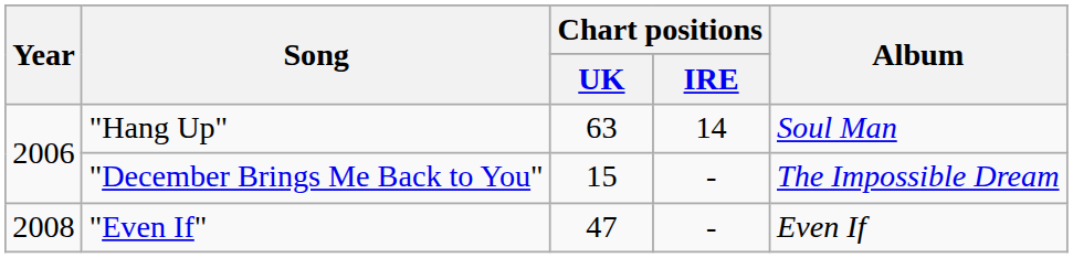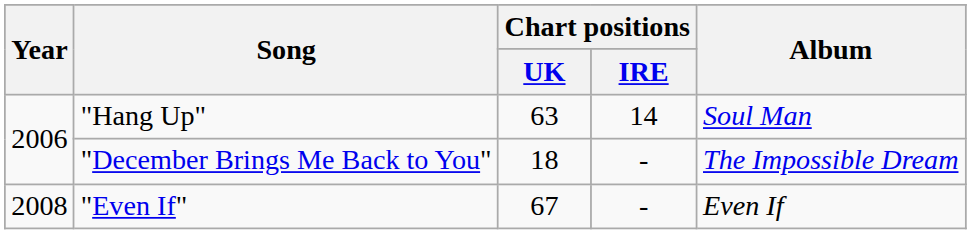"December Brings Me Back to You" | Chart positions / UK: 15 -> 18
"Even If" | Chart positions / UK: 47 -> 67
